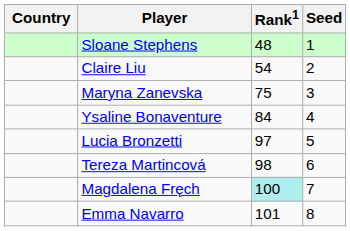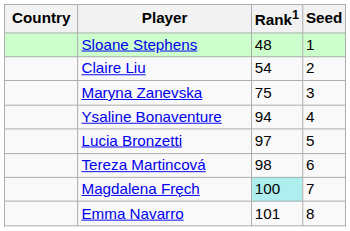Ysaline Bonaventure | Rank1: 84 -> 94
